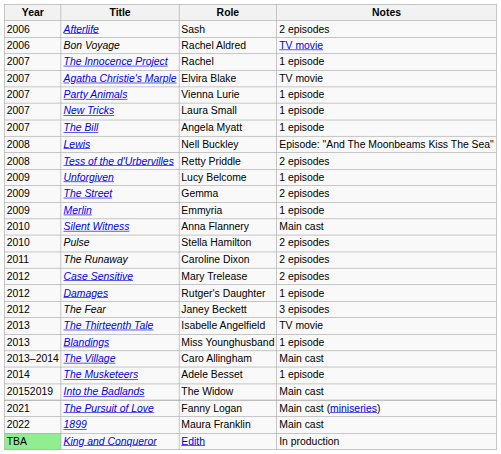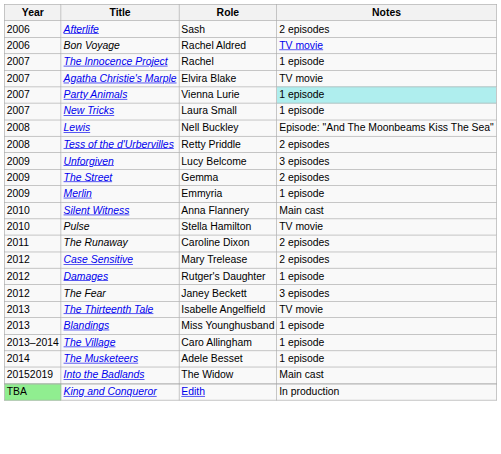Party Animals | Notes: no background -> paleturquoise background
- row: 2007 | The Bill | Angela Myatt | 1 episode
Unforgiven | Notes: 1 episode -> 3 episodes
Pulse | Notes: 2 episodes -> TV movie
The Village | Notes: Main cast -> 1 episode
- row: 2021 | The Pursuit of Love | Fanny Logan | Main cast (miniseries)
- row: 2022 | 1899 | Maura Franklin | Main cast
